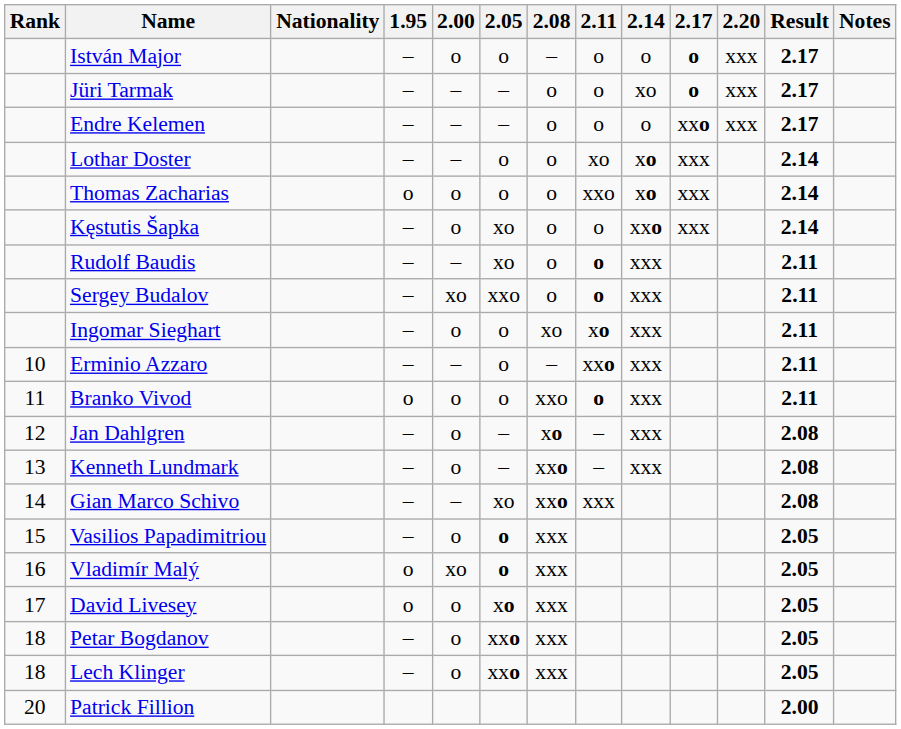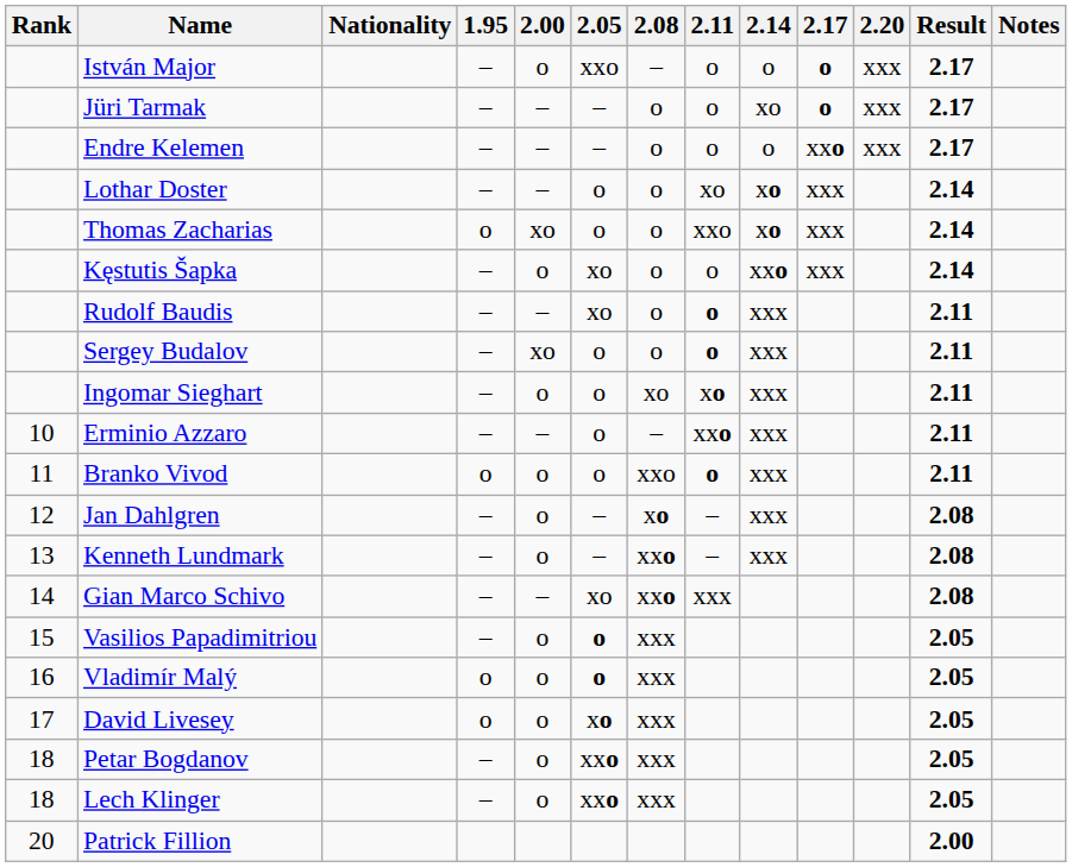István Major | 2.05: o -> xxo
Thomas Zacharias | 2.00: o -> xo
Sergey Budalov | 2.05: xxo -> o
Vladimír Malý | 2.00: xo -> o
